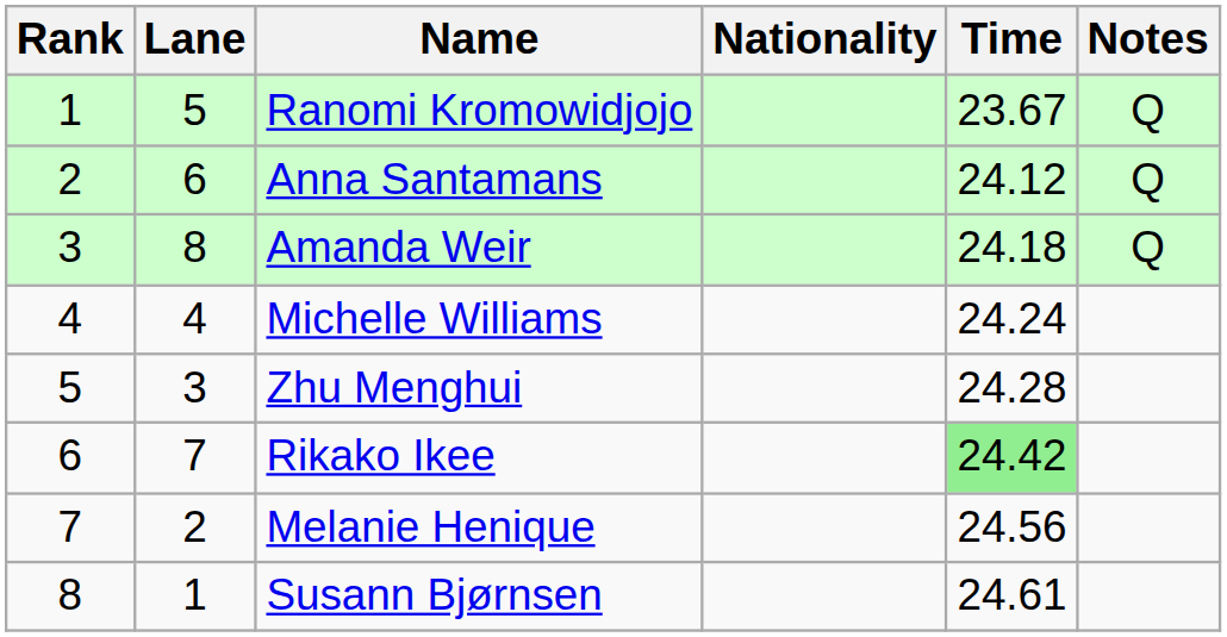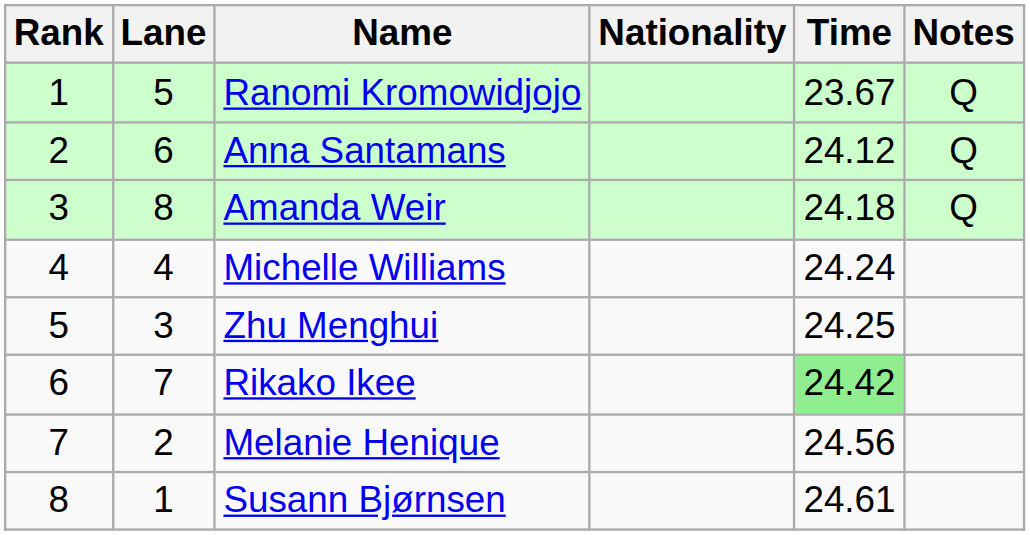Zhu Menghui | Time: 24.28 -> 24.25
